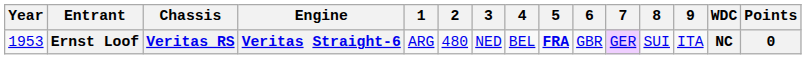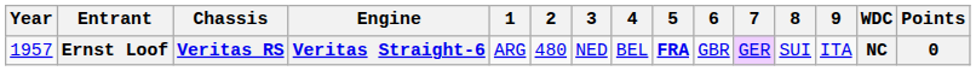Ernst Loof | Year: 1953 -> 1957
